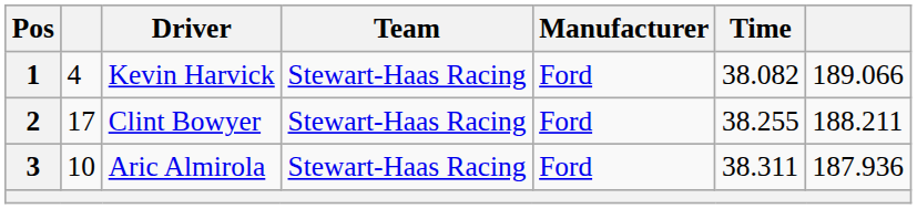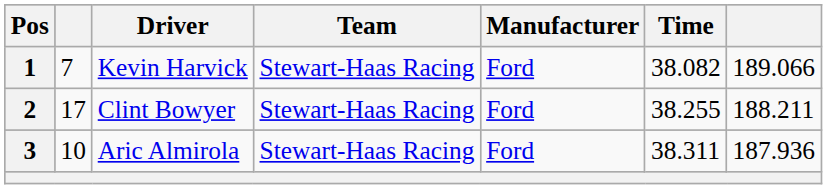1 | column 2: 4 -> 7
